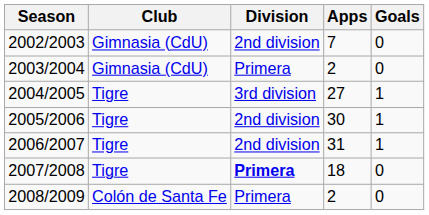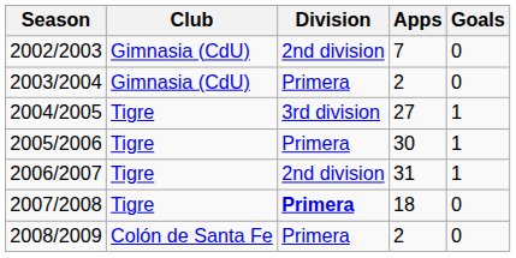2005/2006 | Division: 2nd division -> Primera
